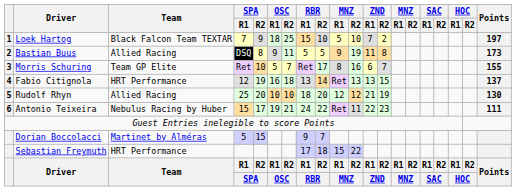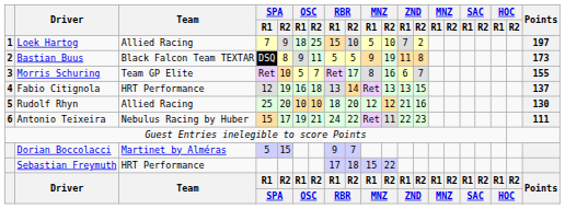Loek Hartog | Team: Black Falcon Team TEXTAR -> Allied Racing
Bastian Buus | Team: Allied Racing -> Black Falcon Team TEXTAR
Rudolf Rhyn | ZND / R2: 19 -> 16
